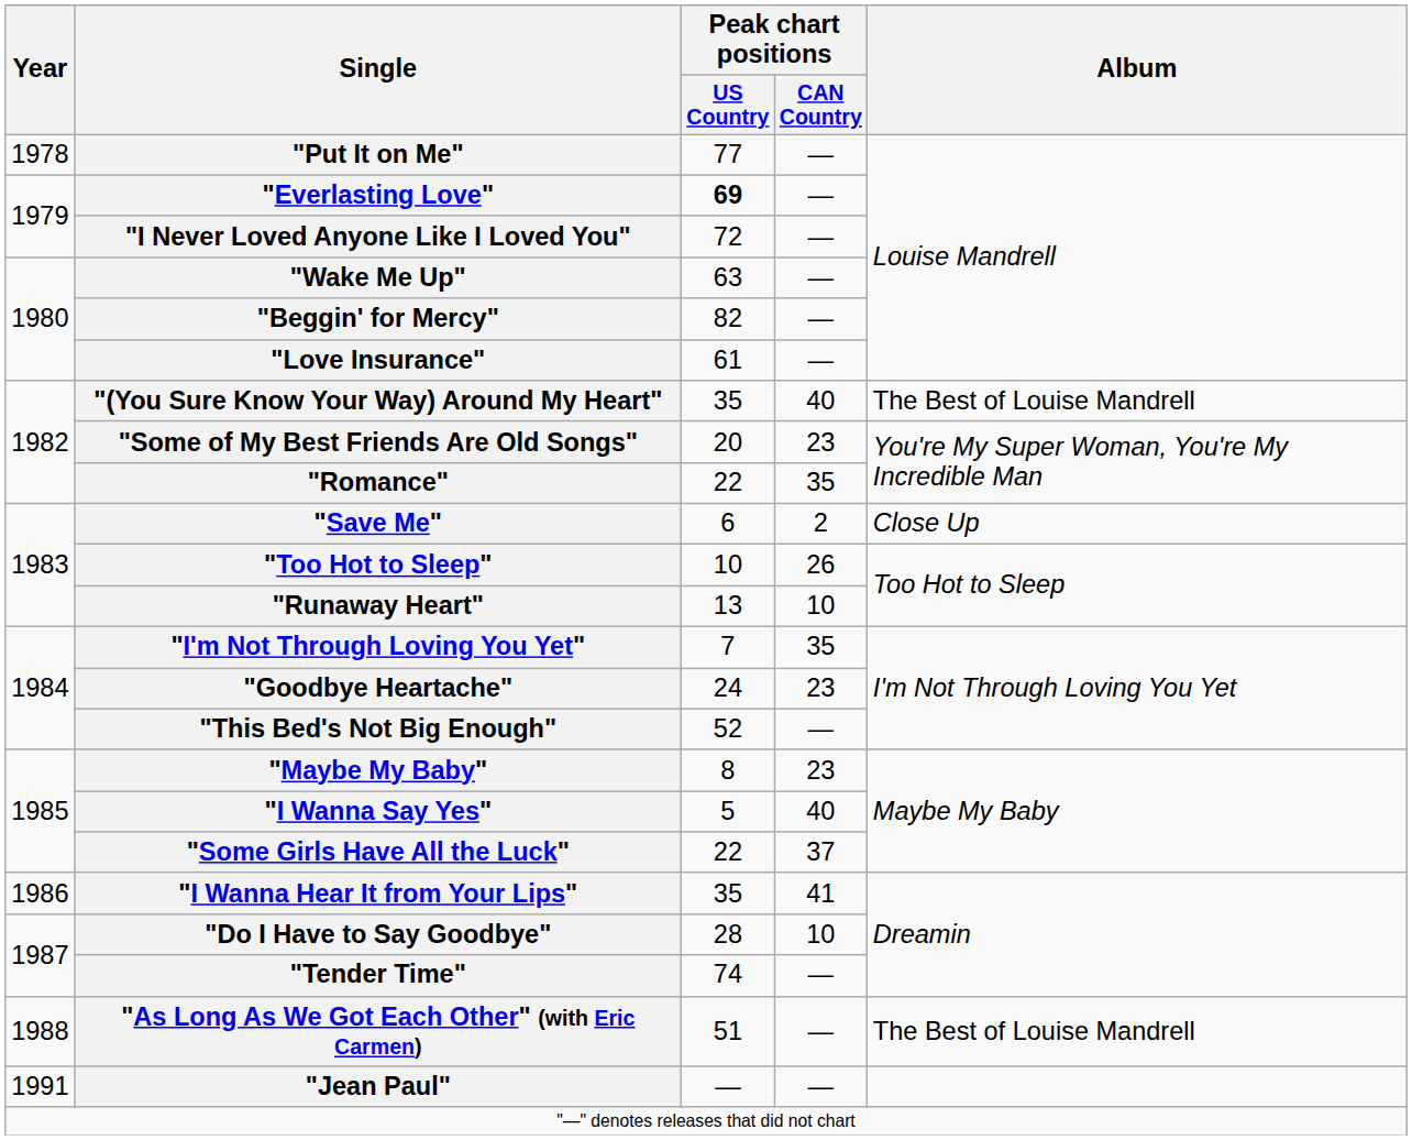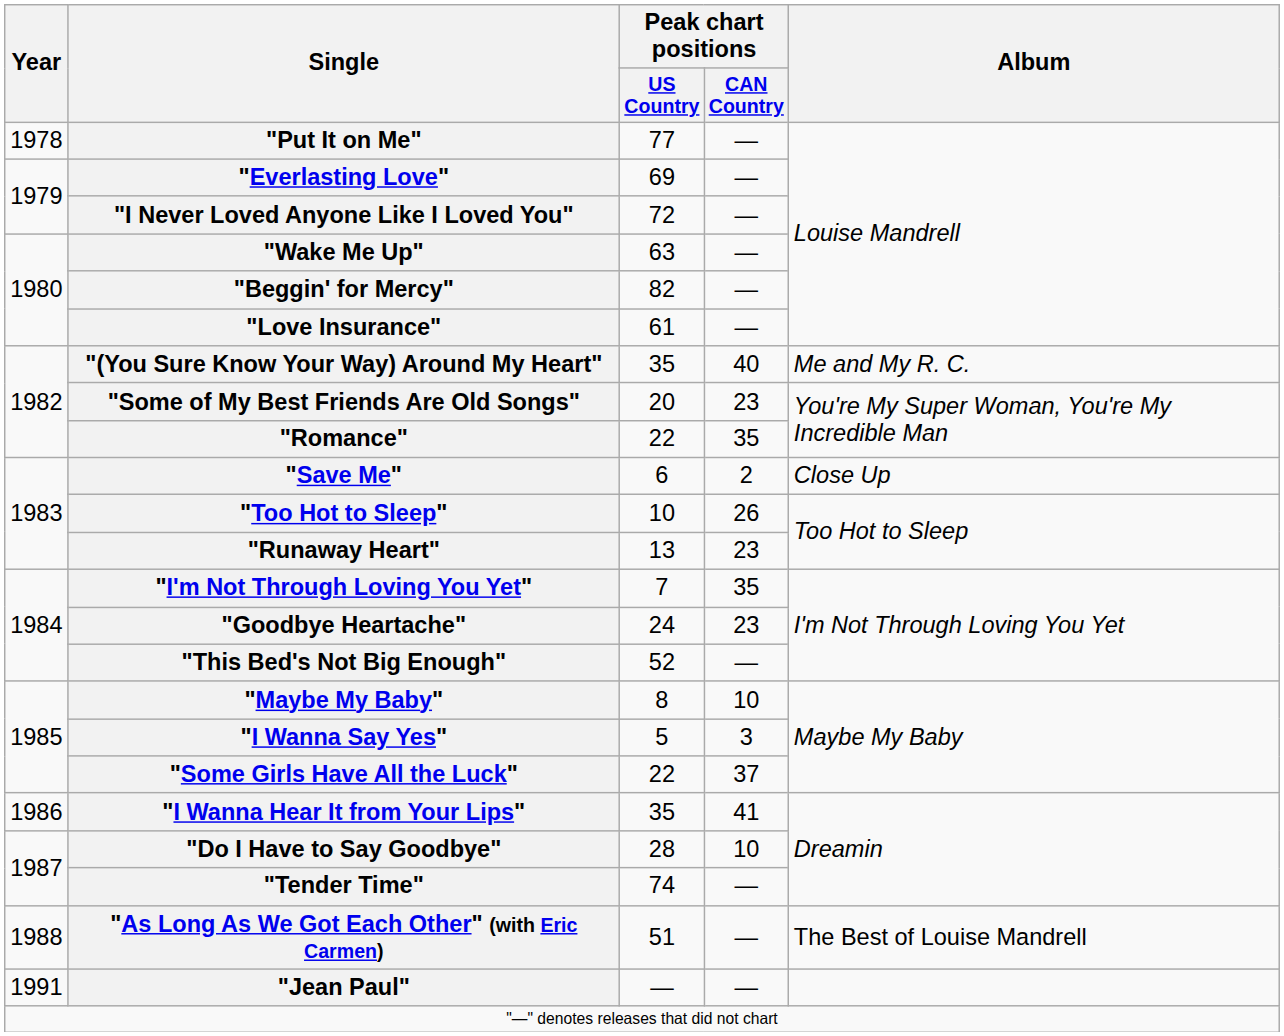"Everlasting Love" | Peak chart positions / US Country: bold -> normal
"(You Sure Know Your Way) Around My Heart" | Album: The Best of Louise Mandrell -> Me and My R. C.
"Runaway Heart" | Peak chart positions / CAN Country: 10 -> 23
"Maybe My Baby" | Peak chart positions / CAN Country: 23 -> 10
"I Wanna Say Yes" | Peak chart positions / CAN Country: 40 -> 3
